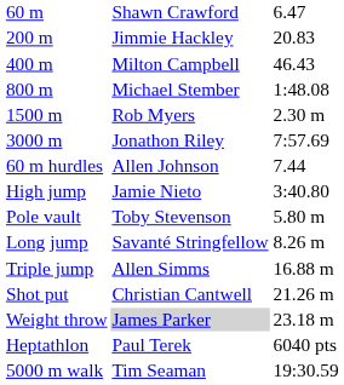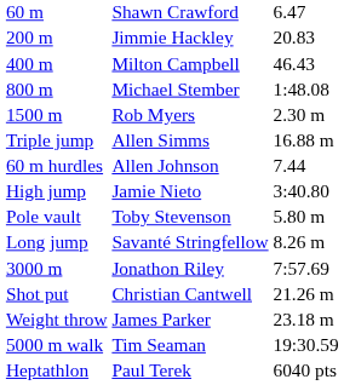rows swapped: 3000 m <-> Triple jump
Weight throw | column 2: lightgrey background -> no background
rows swapped: Heptathlon <-> 5000 m walk
